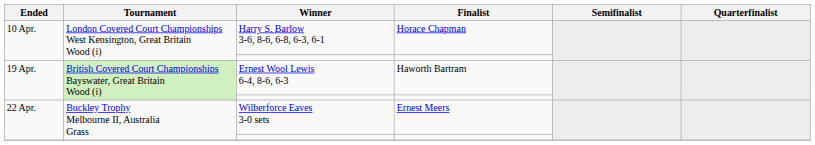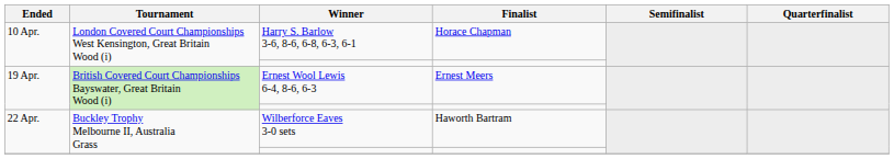Ernest Wool Lewis 6-4, 8-6, 6-3 | Finalist: Haworth Bartram -> Ernest Meers
Wilberforce Eaves 3-0 sets | Finalist: Ernest Meers -> Haworth Bartram
